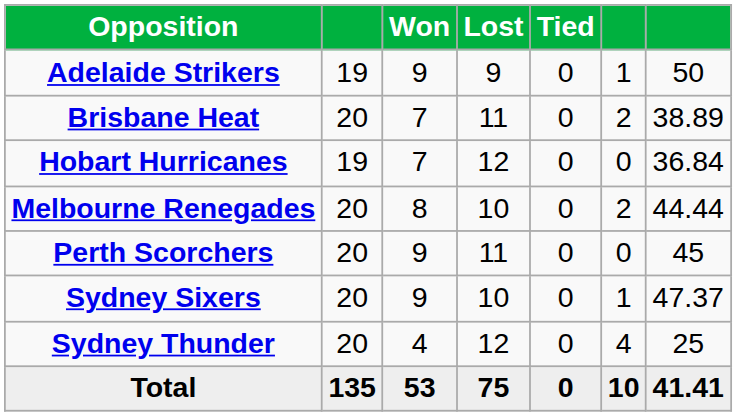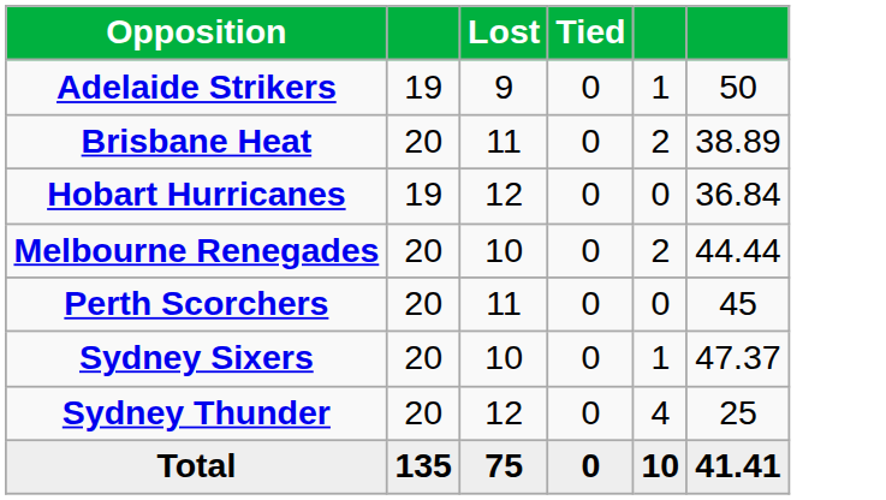- column: Won | 9 | 7 | 7 | 8 | 9 | 9 | 4 | 53
